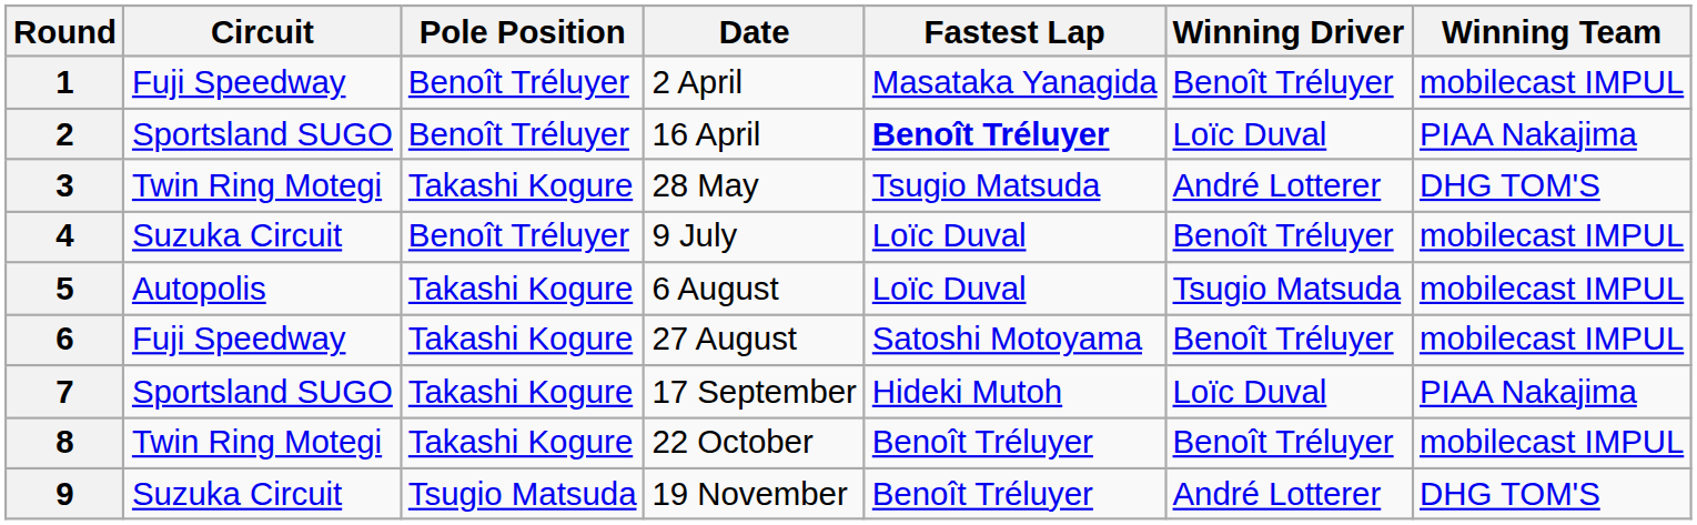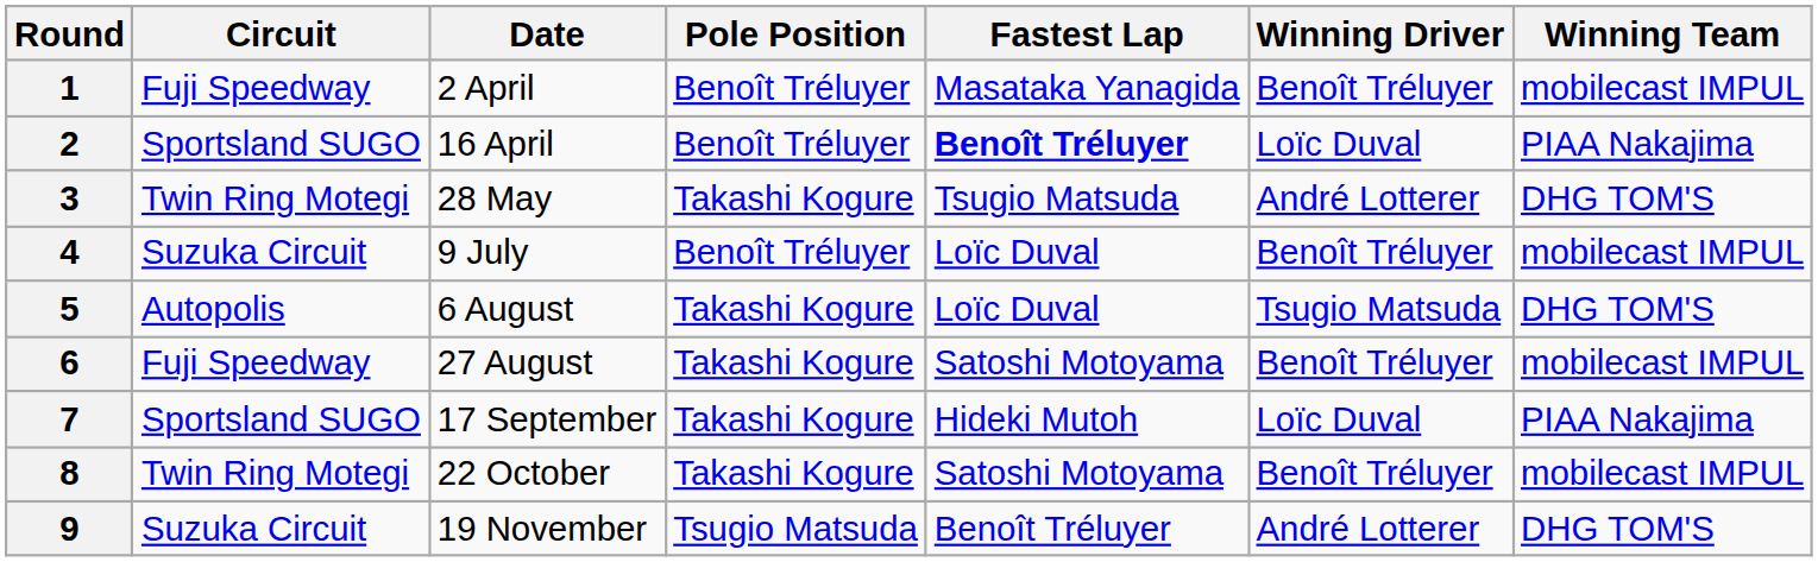columns swapped: Date <-> Pole Position
5 | Winning Team: mobilecast IMPUL -> DHG TOM'S
8 | Fastest Lap: Benoît Tréluyer -> Satoshi Motoyama
